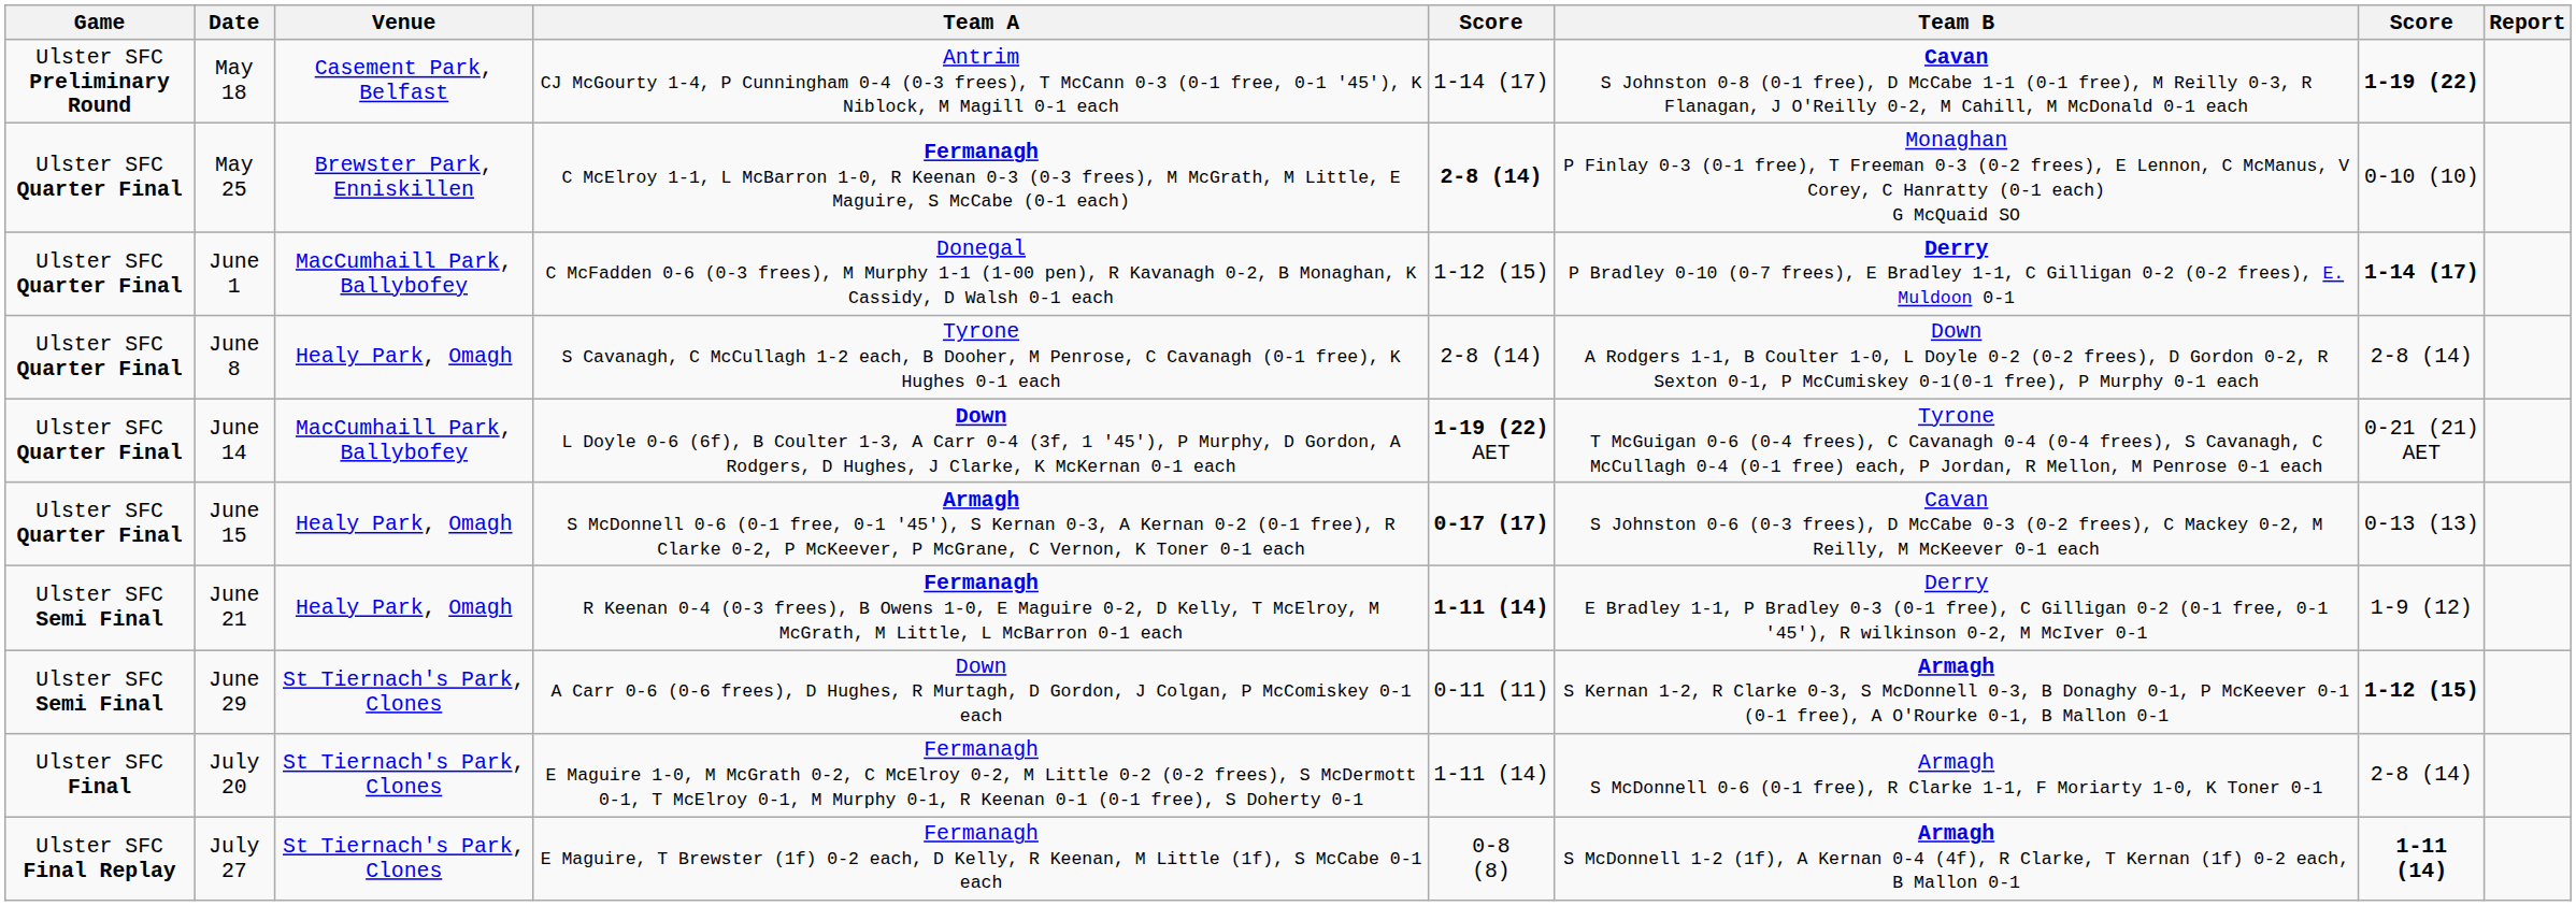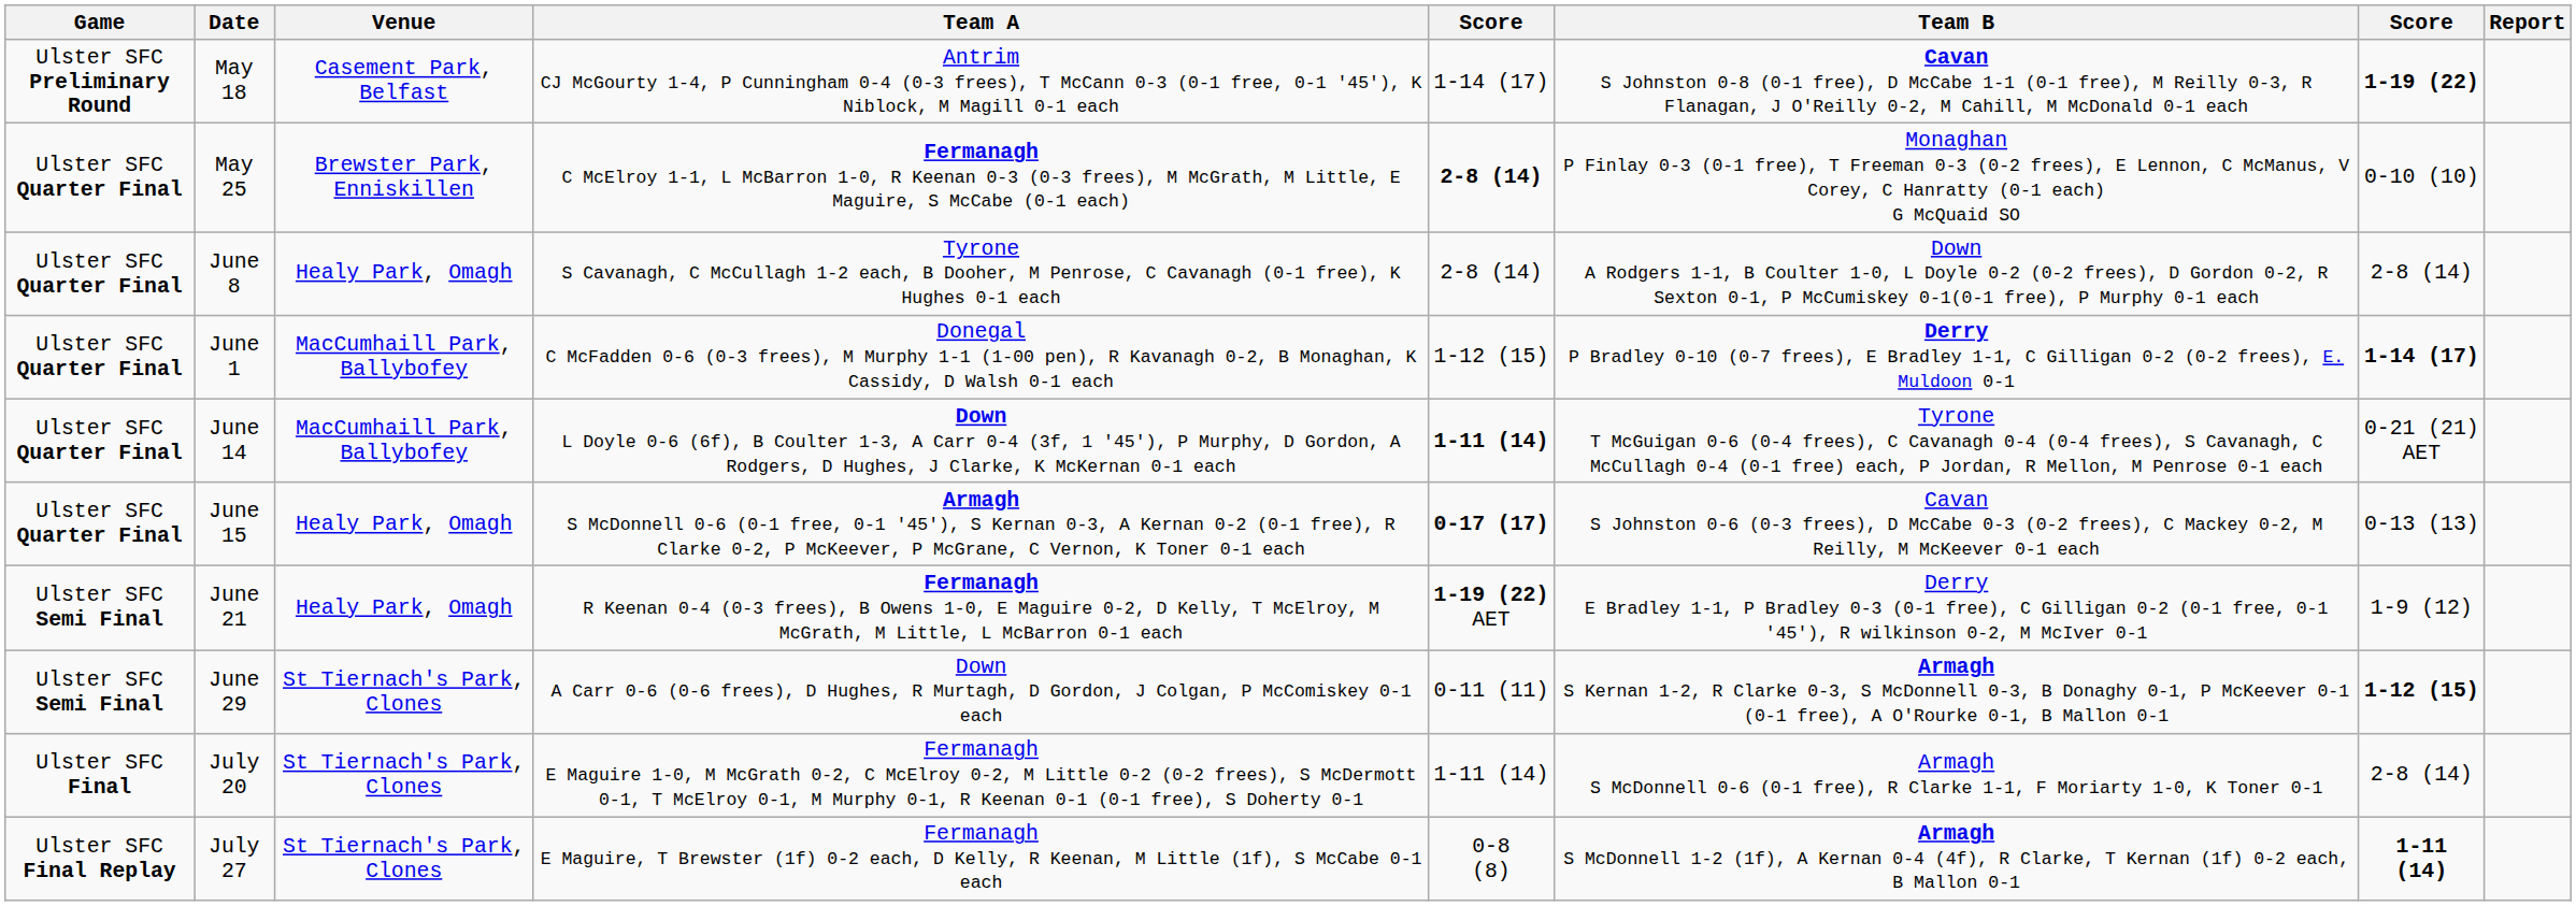rows swapped: June 1 <-> June 8
June 14 | column 5: 1-19 (22) AET -> 1-11 (14)
June 21 | column 5: 1-11 (14) -> 1-19 (22) AET
